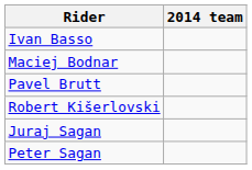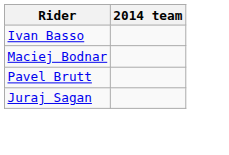- row: Robert Kišerlovski
- row: Peter Sagan
